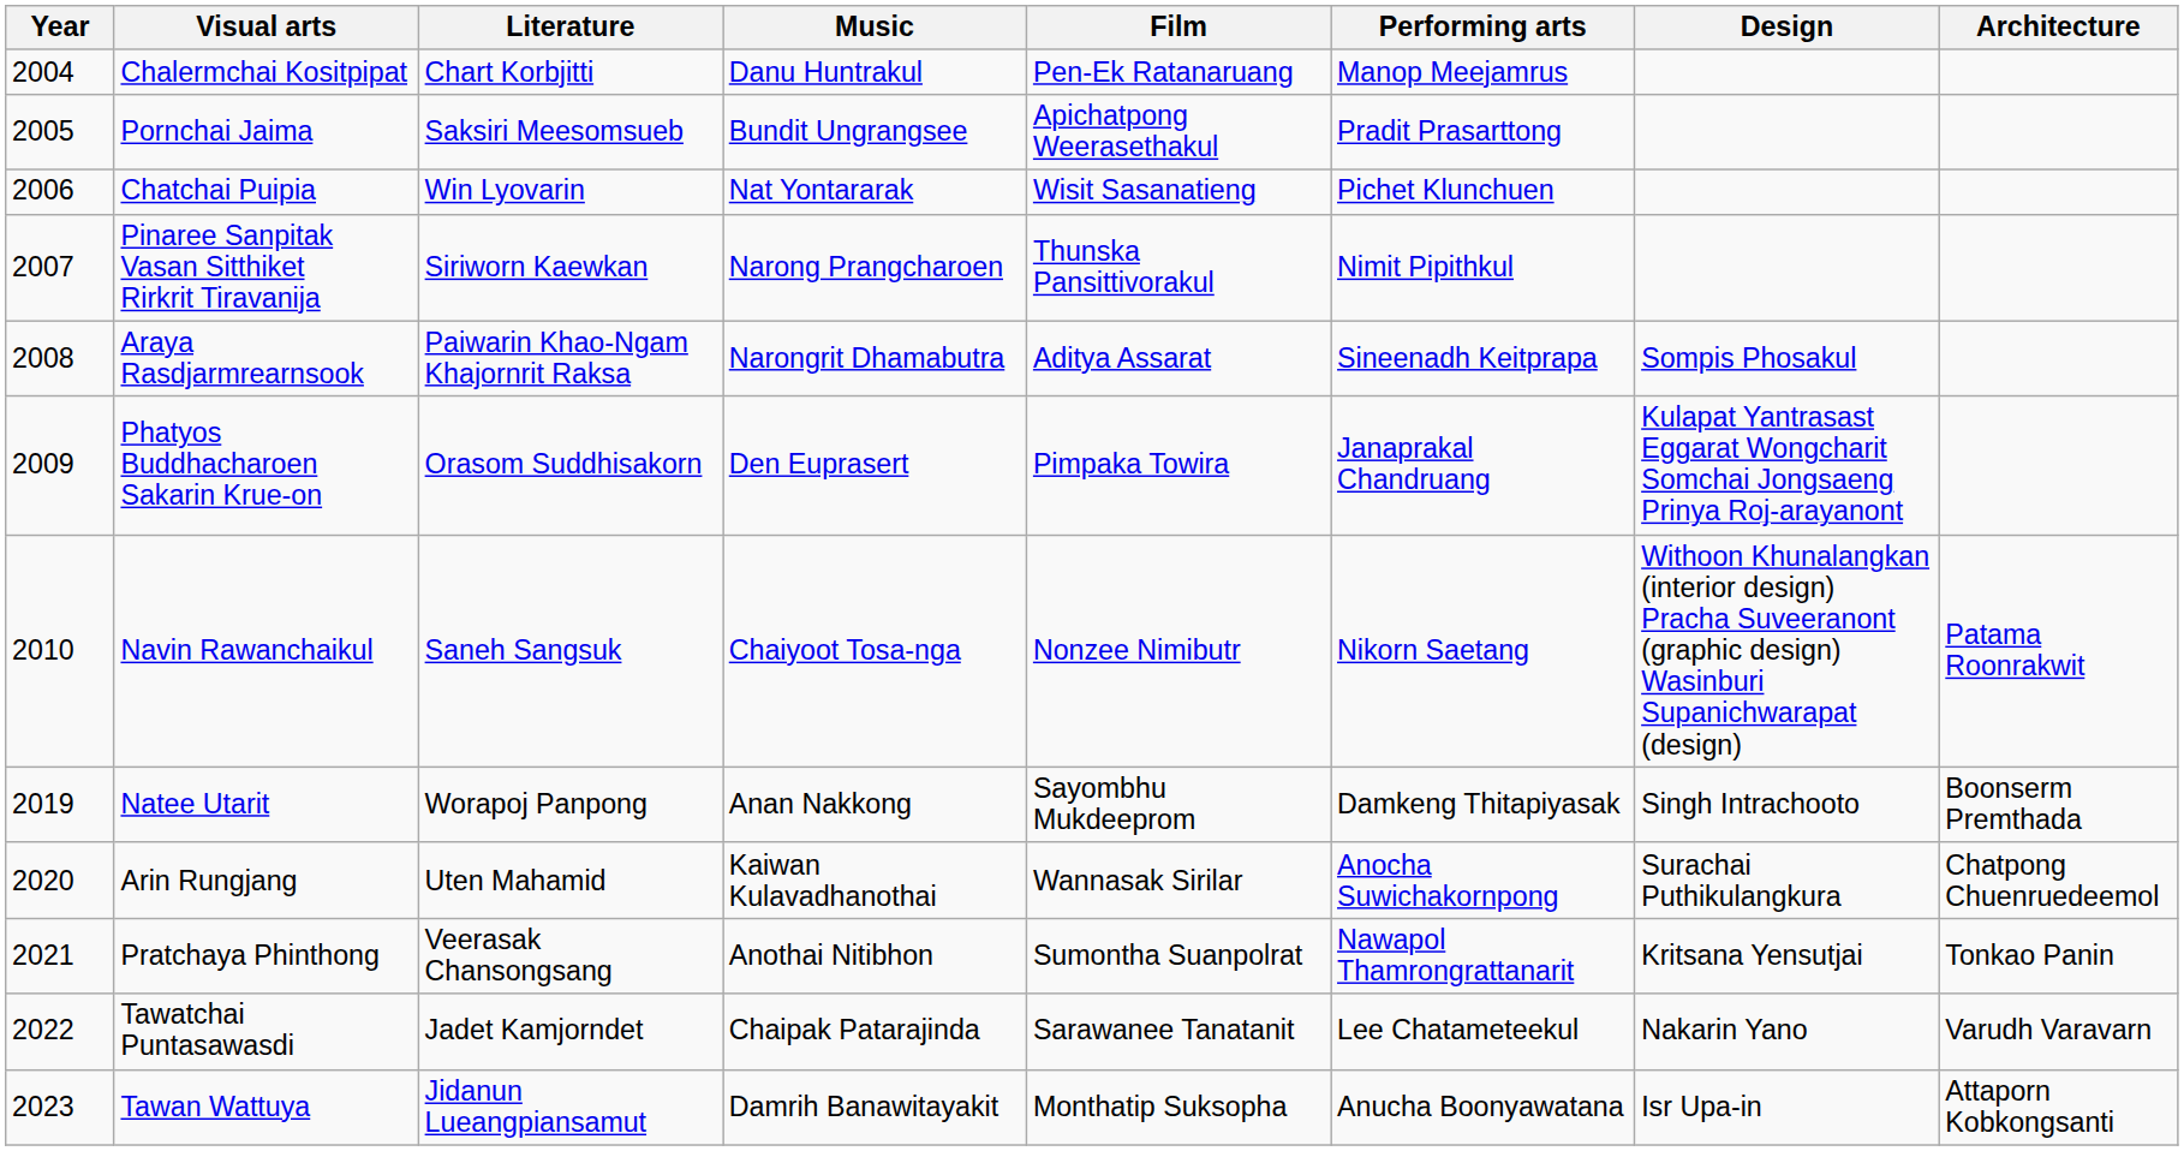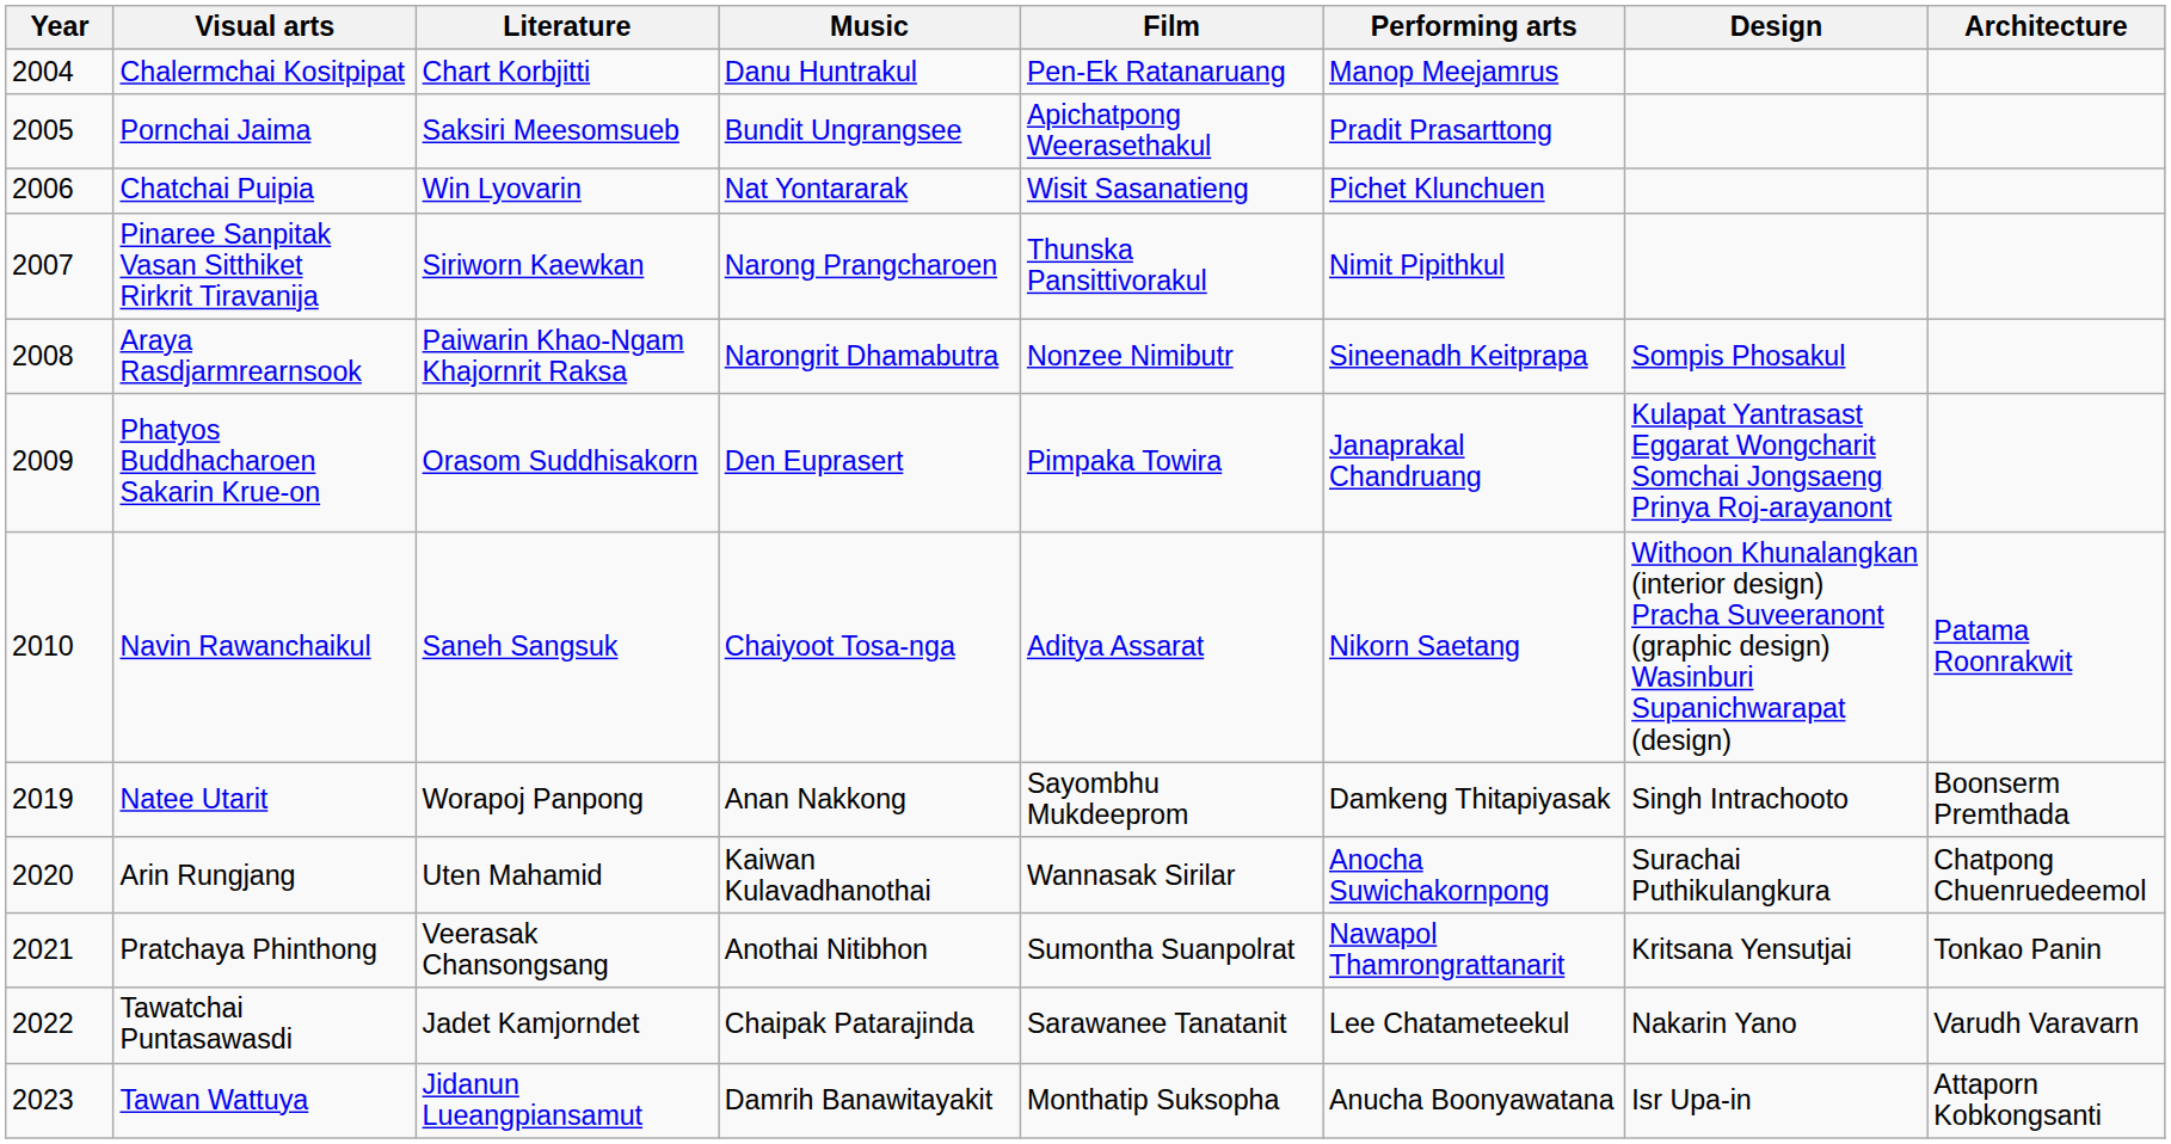Araya Rasdjarmrearnsook | Film: Aditya Assarat -> Nonzee Nimibutr
Navin Rawanchaikul | Film: Nonzee Nimibutr -> Aditya Assarat
